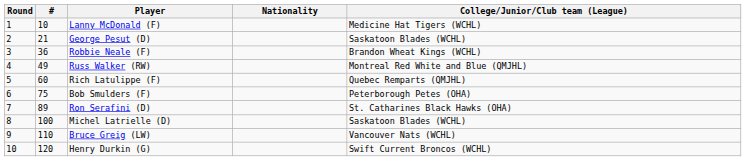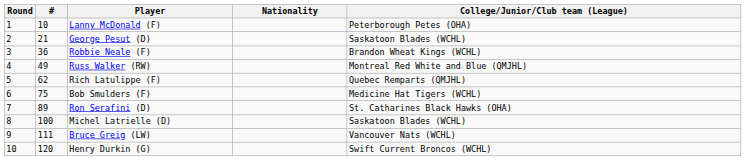Lanny McDonald (F) | College/Junior/Club team (League): Medicine Hat Tigers (WCHL) -> Peterborough Petes (OHA)
Rich Latulippe (F) | #: 60 -> 62
Bob Smulders (F) | College/Junior/Club team (League): Peterborough Petes (OHA) -> Medicine Hat Tigers (WCHL)
Bruce Greig (LW) | #: 110 -> 111
